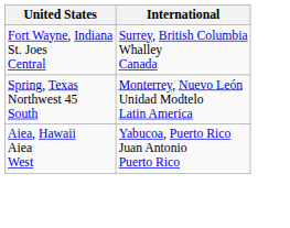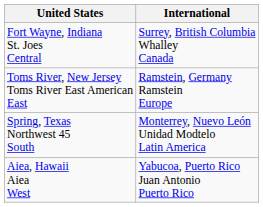+ row: Toms River, New Jersey Toms River East American East | Ramstein, Germany Ramstein Europe
